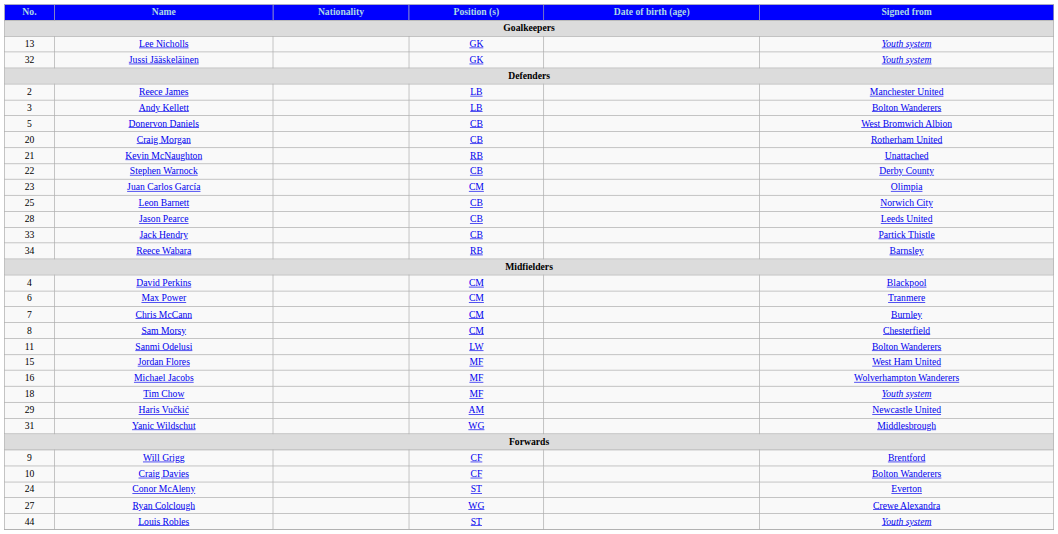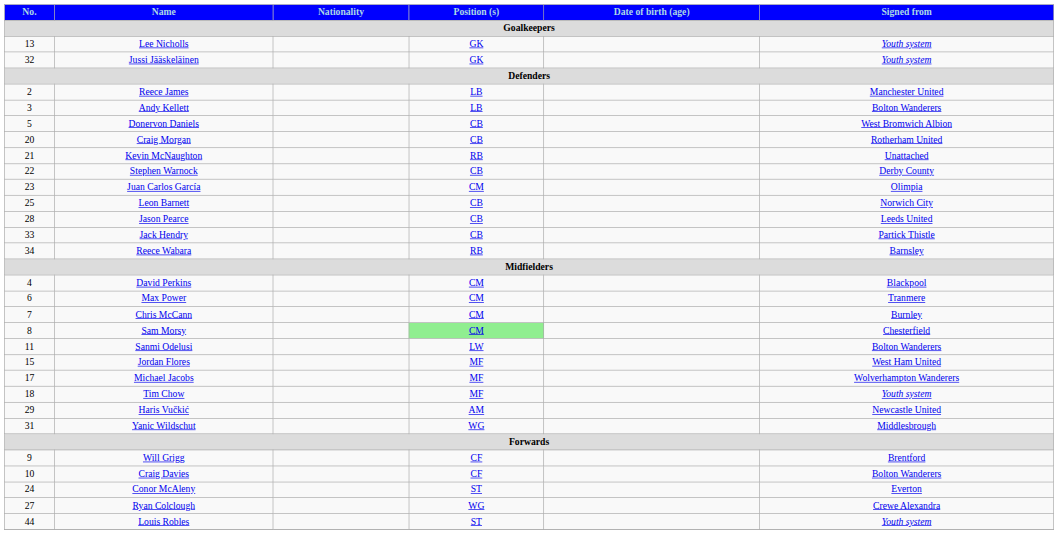Sam Morsy | Position (s) / Goalkeepers: no background -> lightgreen background
Michael Jacobs | No. / Goalkeepers: 16 -> 17
